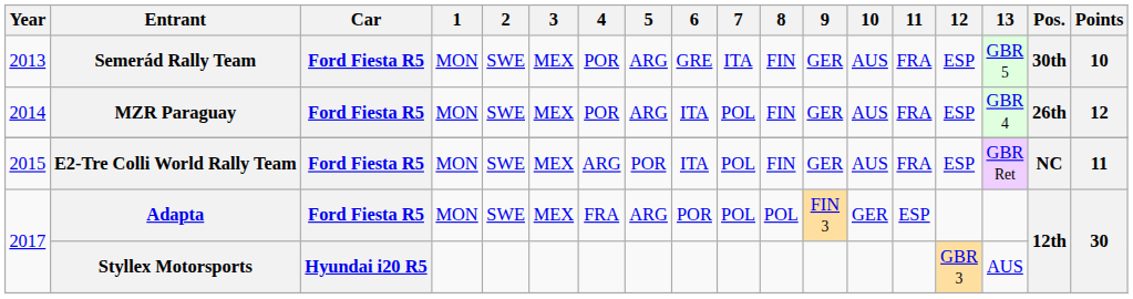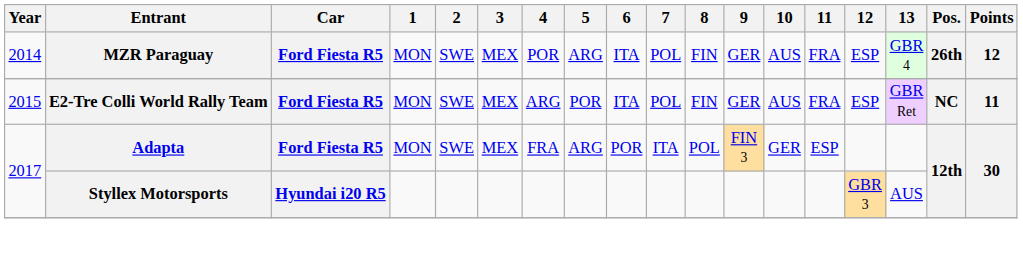- row: 2013 | Semerád Rally Team | Ford Fiesta R5 | MON | SWE | MEX | POR | ARG | GRE | ITA | FIN | GER | AUS | FRA | ESP | GBR 5 | 30th | 10
Adapta | 7: POL -> ITA
